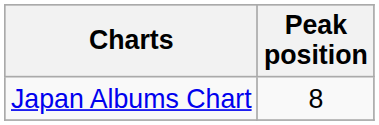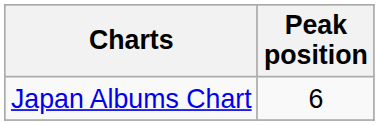Japan Albums Chart | Peak position: 8 -> 6
